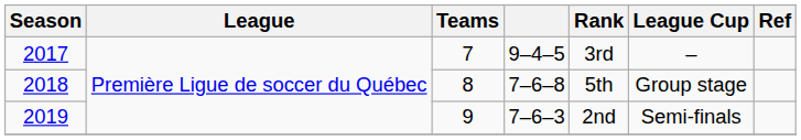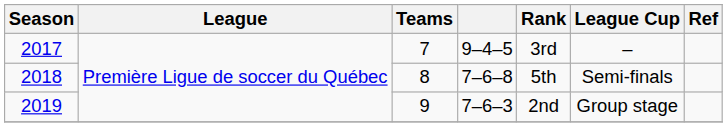2018 | League Cup: Group stage -> Semi-finals
2019 | League Cup: Semi-finals -> Group stage
